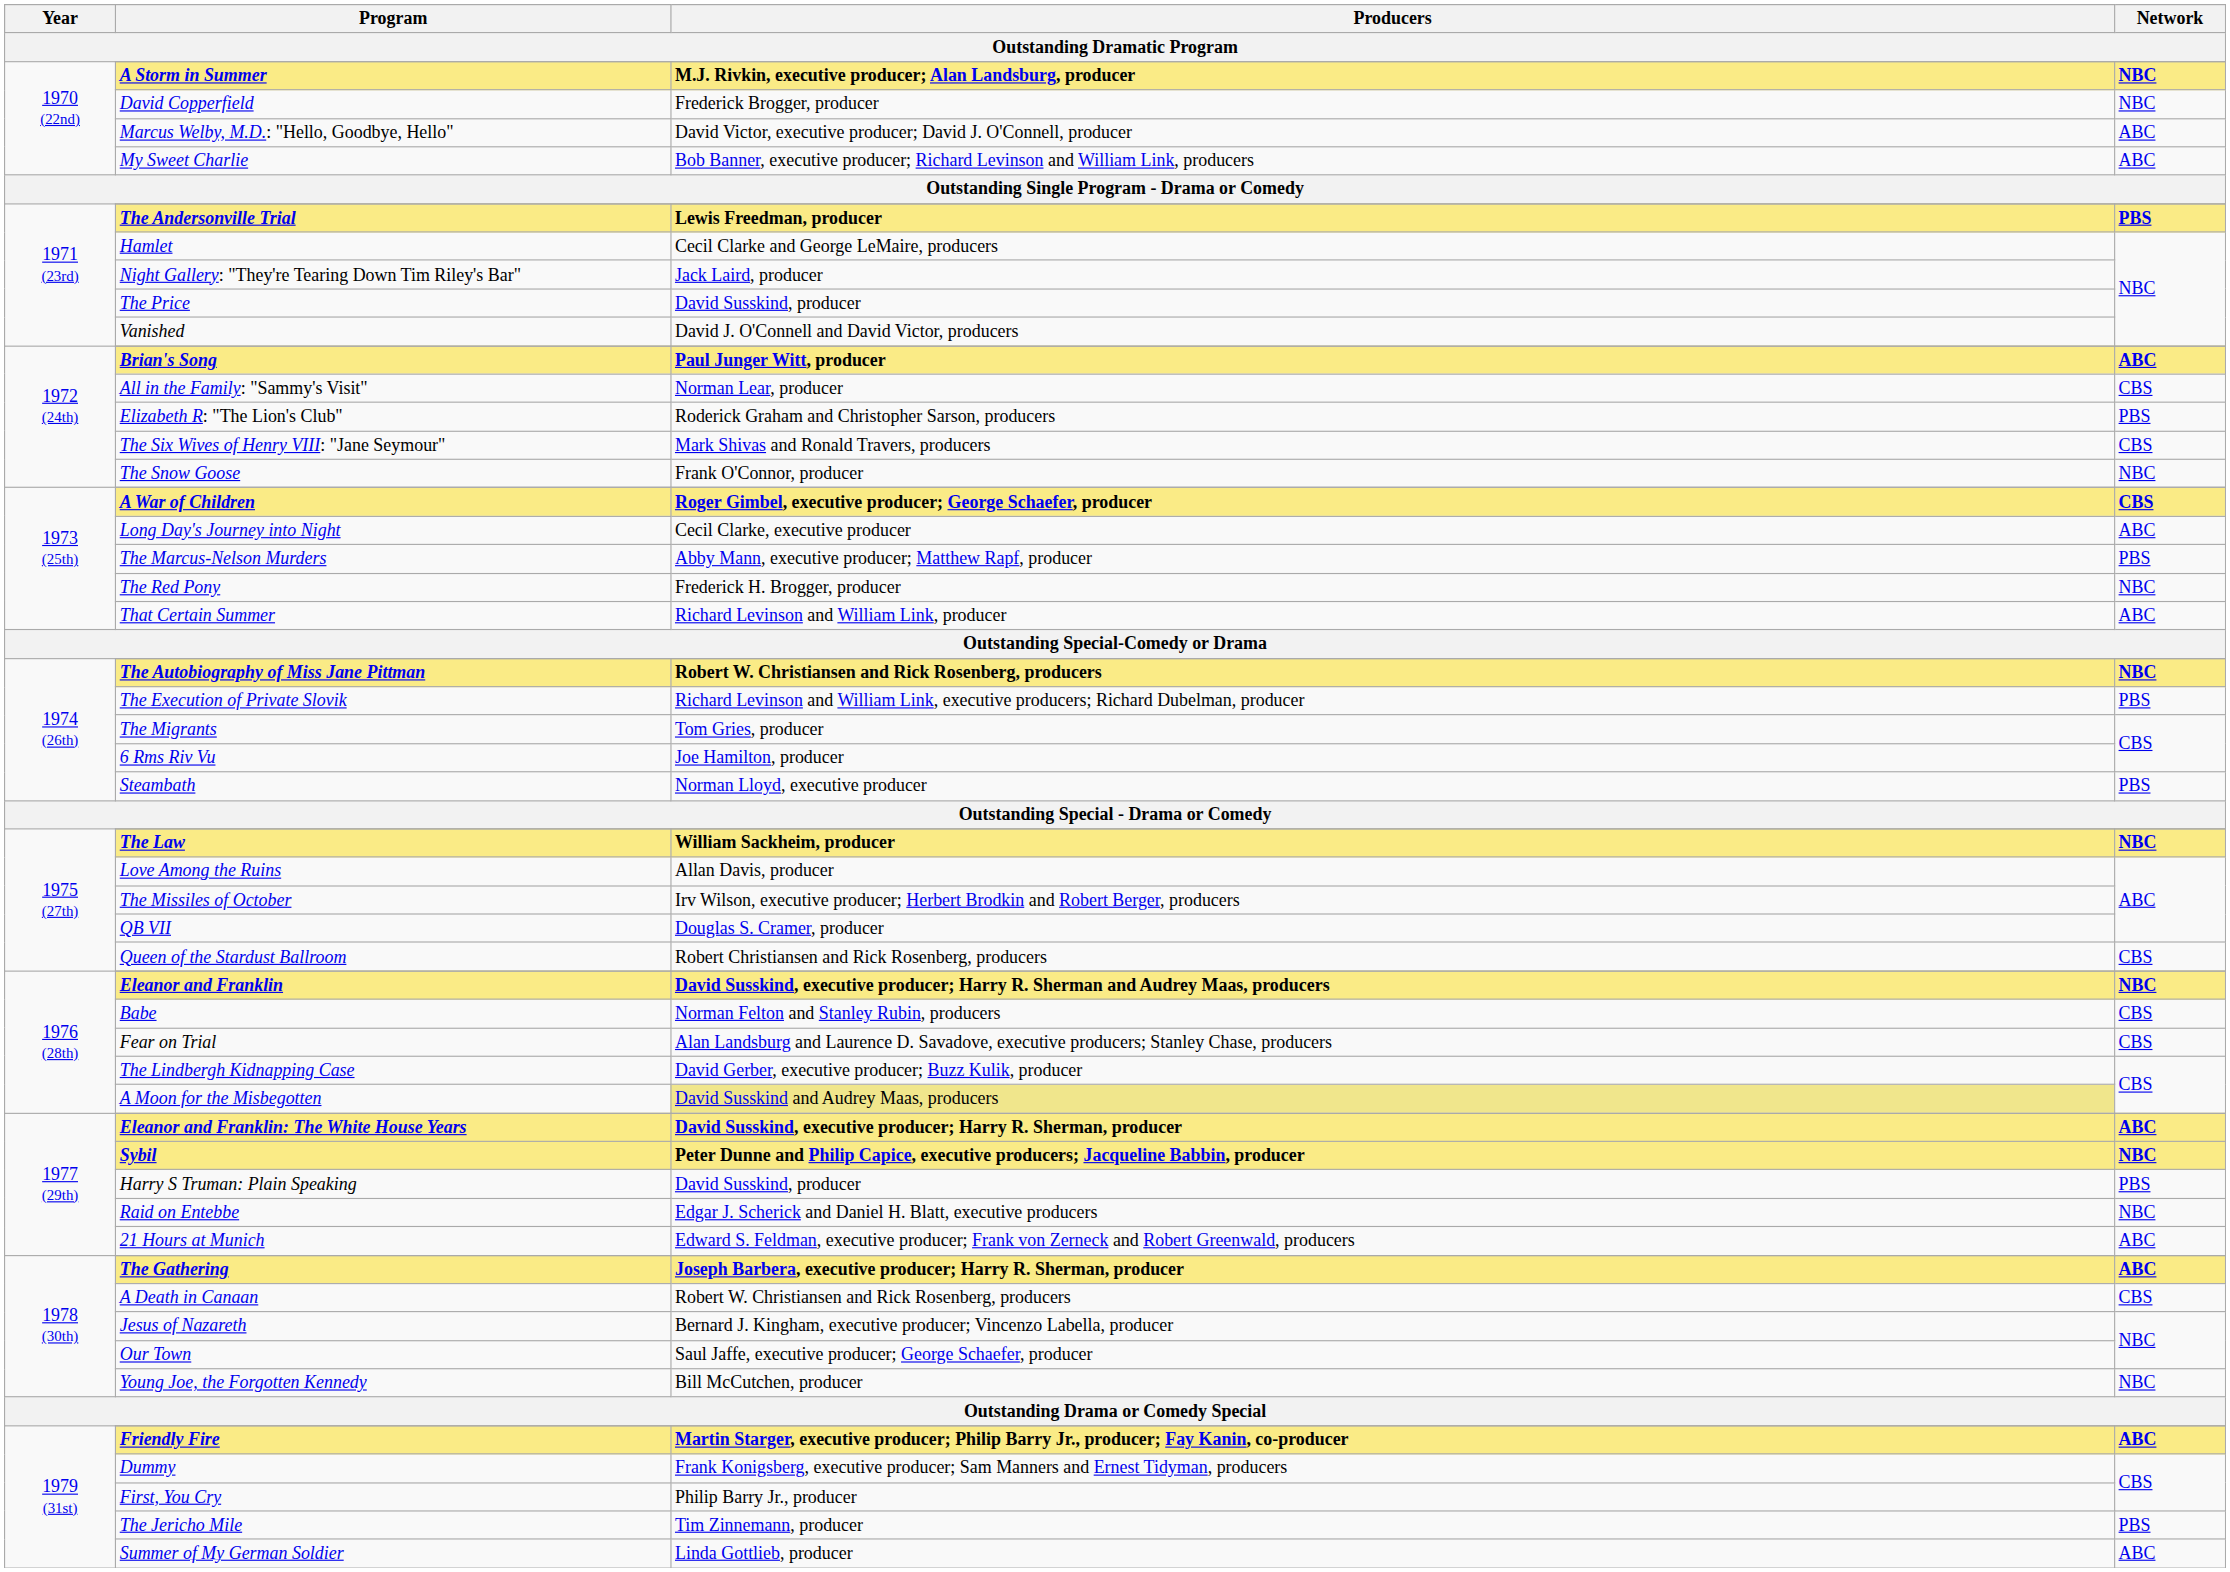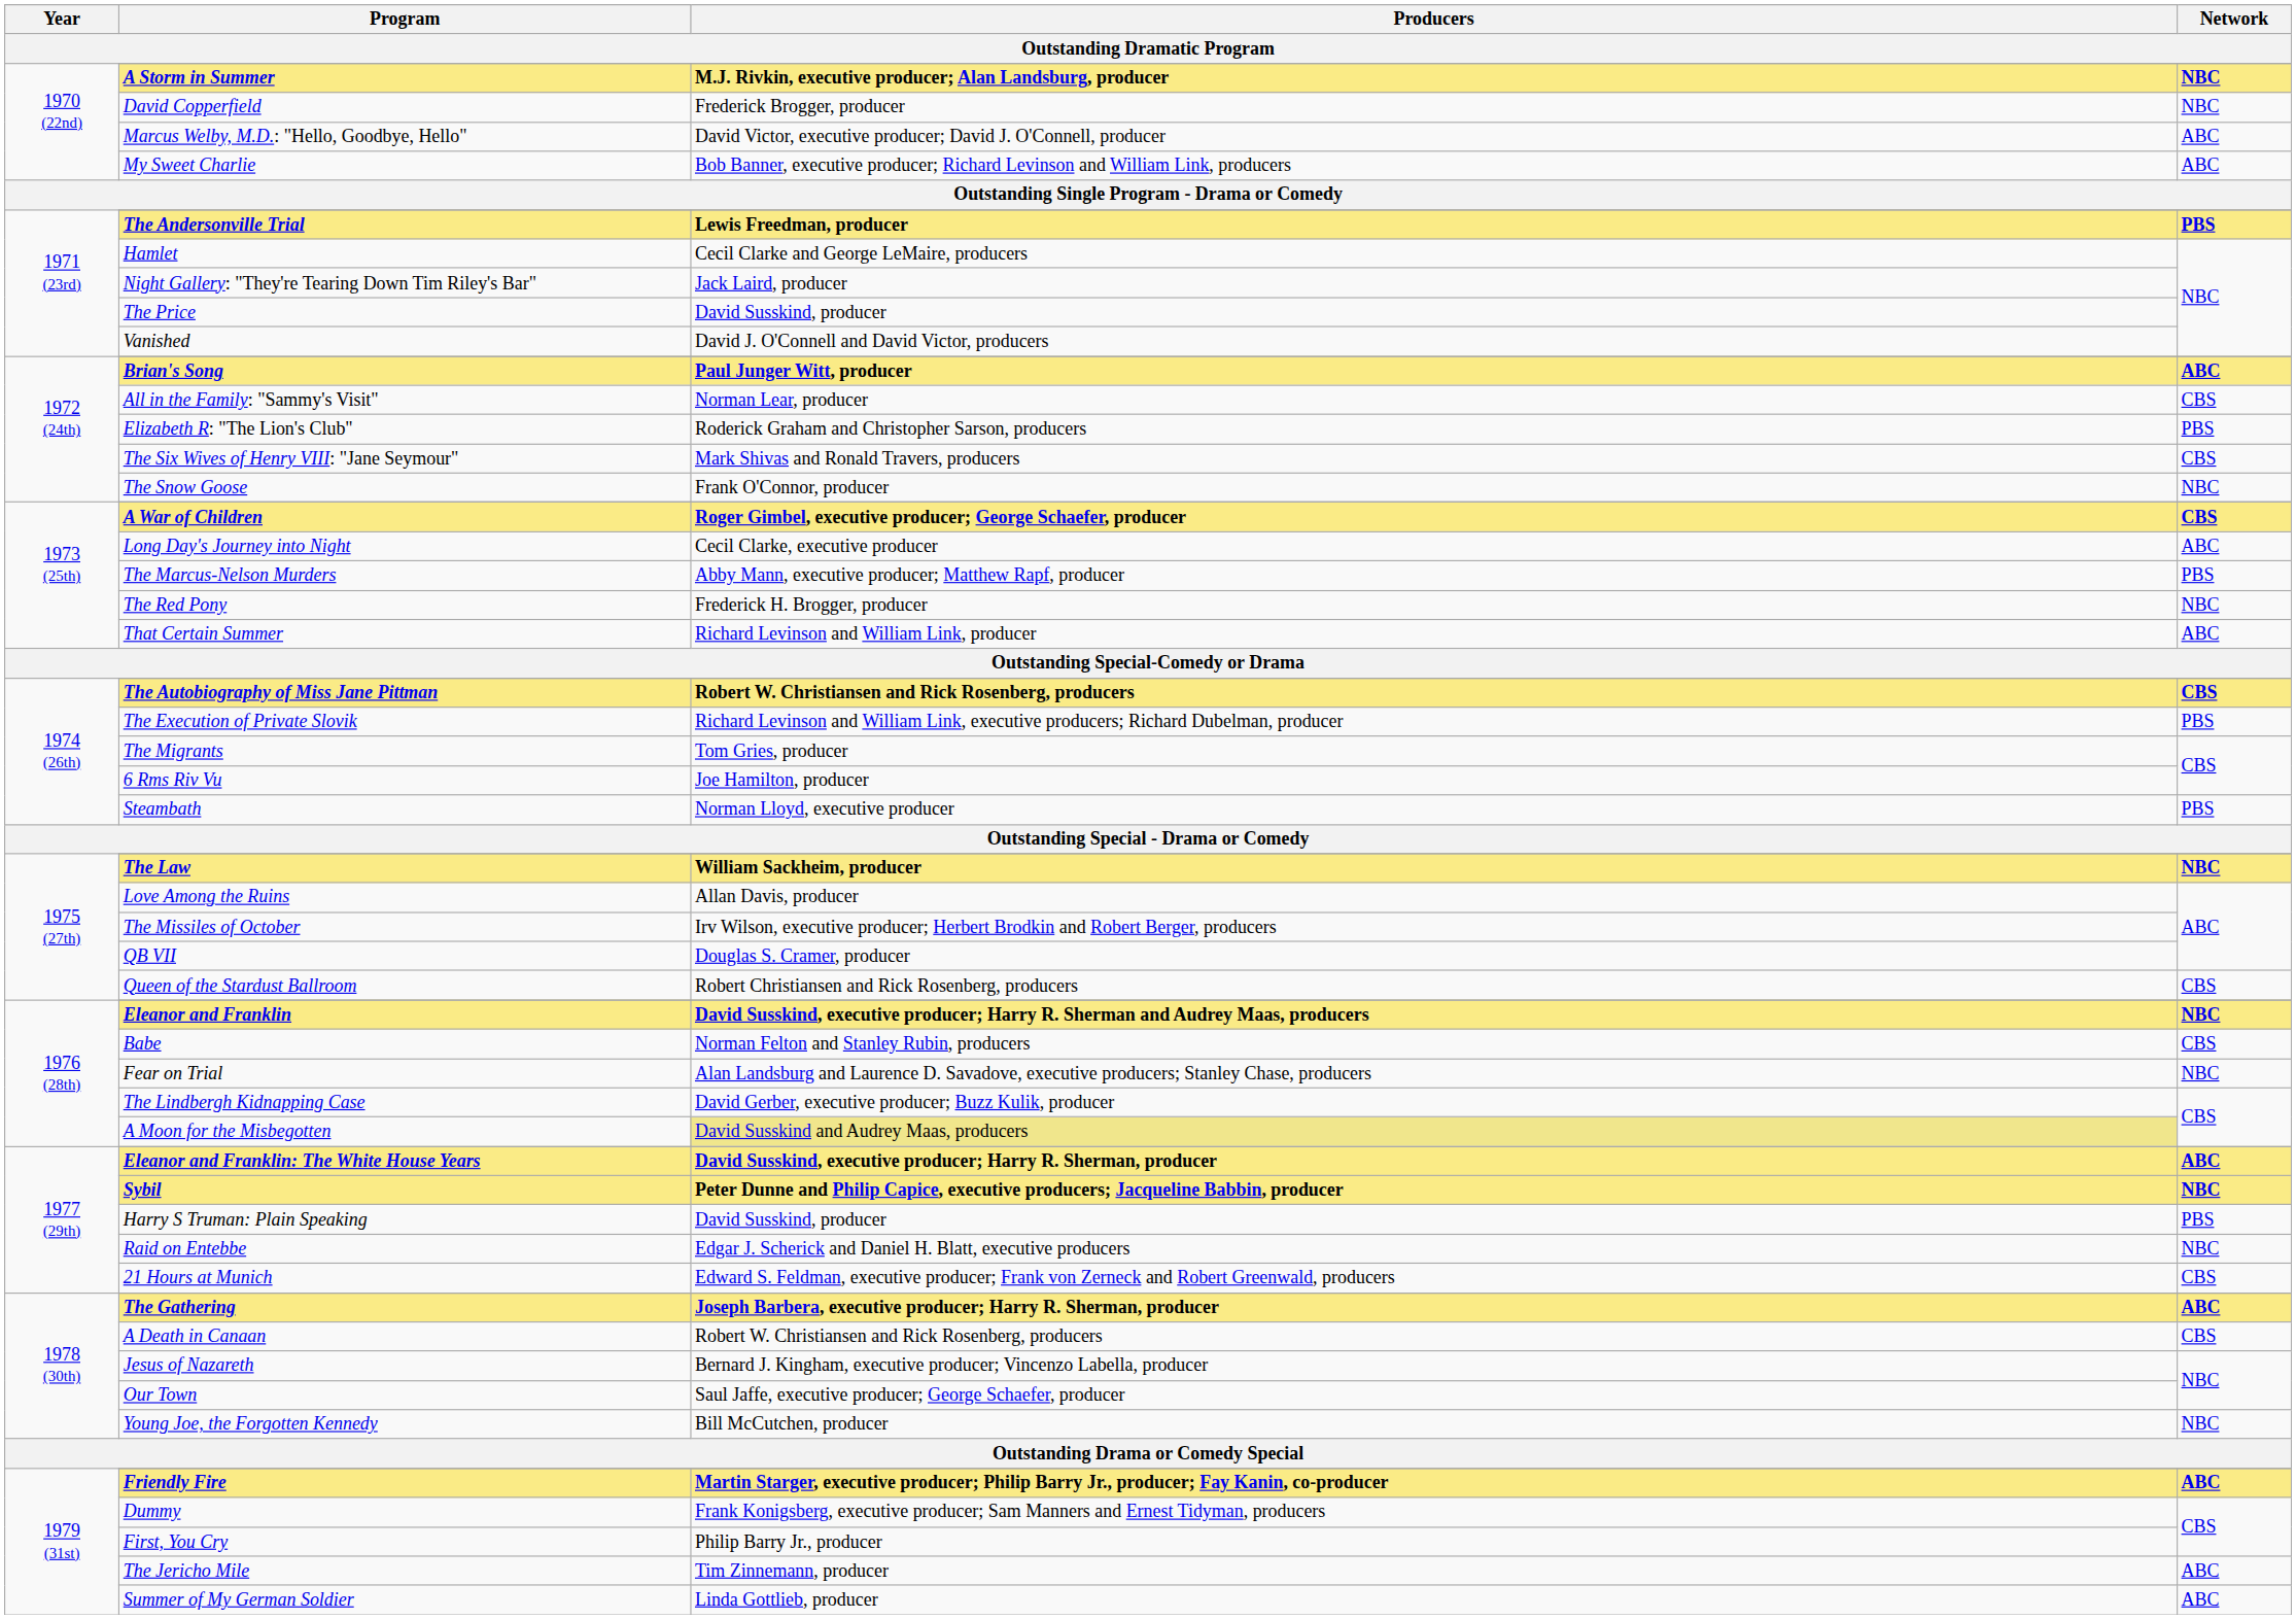The Autobiography of Miss Jane Pittman | Network: NBC -> CBS
Fear on Trial | Network: CBS -> NBC
21 Hours at Munich | Network: ABC -> CBS
The Jericho Mile | Network: PBS -> ABC
